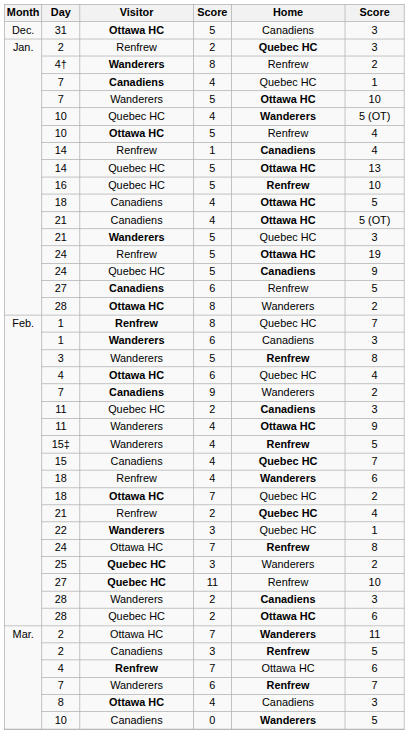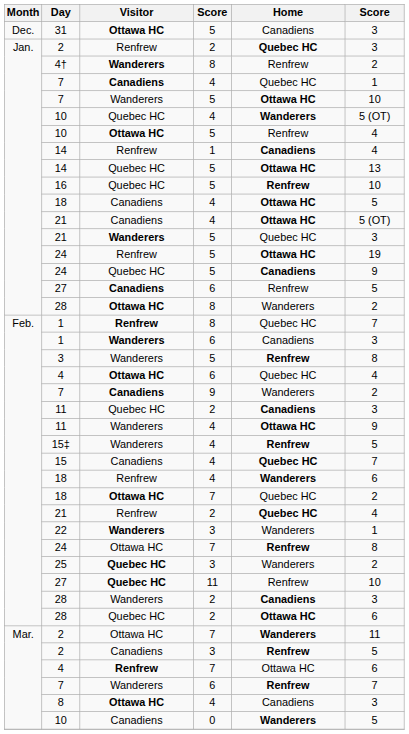22 | Home: Quebec HC -> Wanderers
